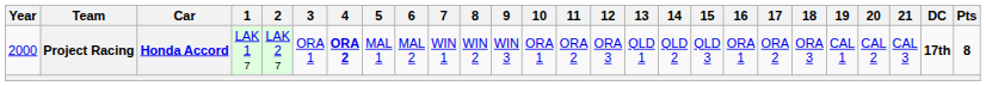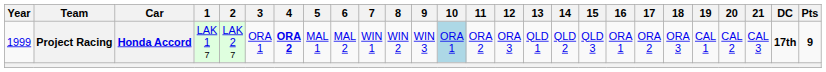Project Racing | Year: 2000 -> 1999
Project Racing | 10: no background -> lightblue background
Project Racing | Pts: 8 -> 9
